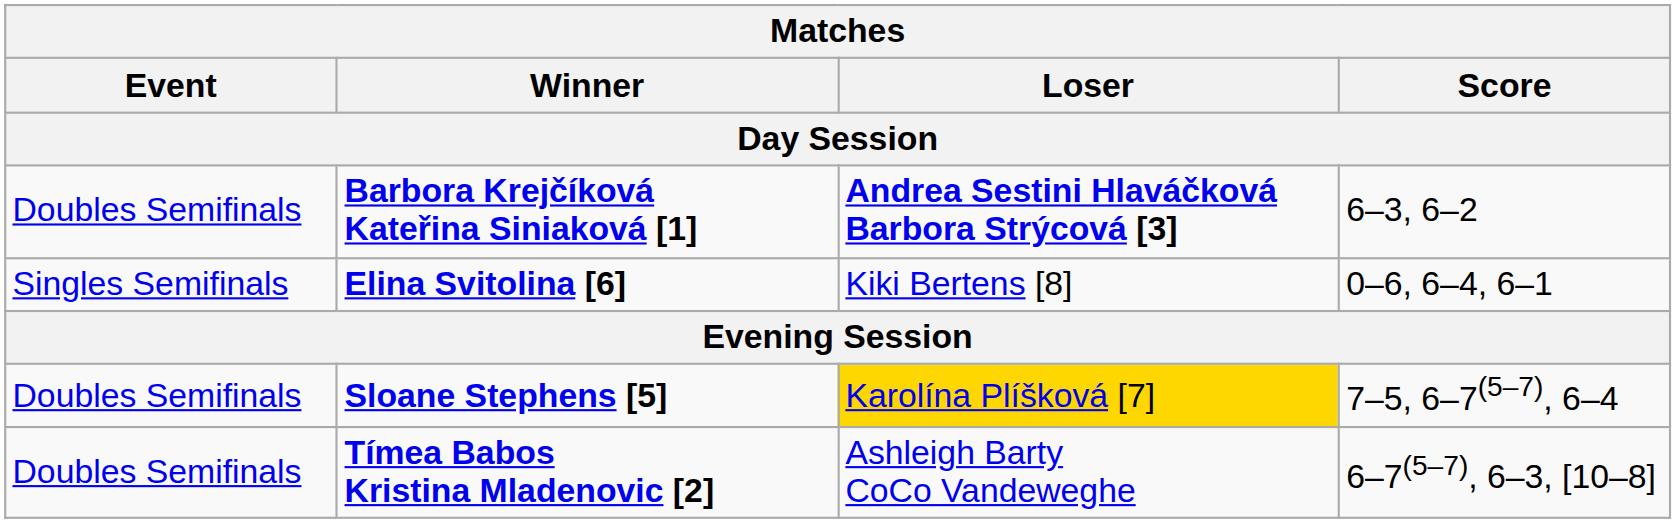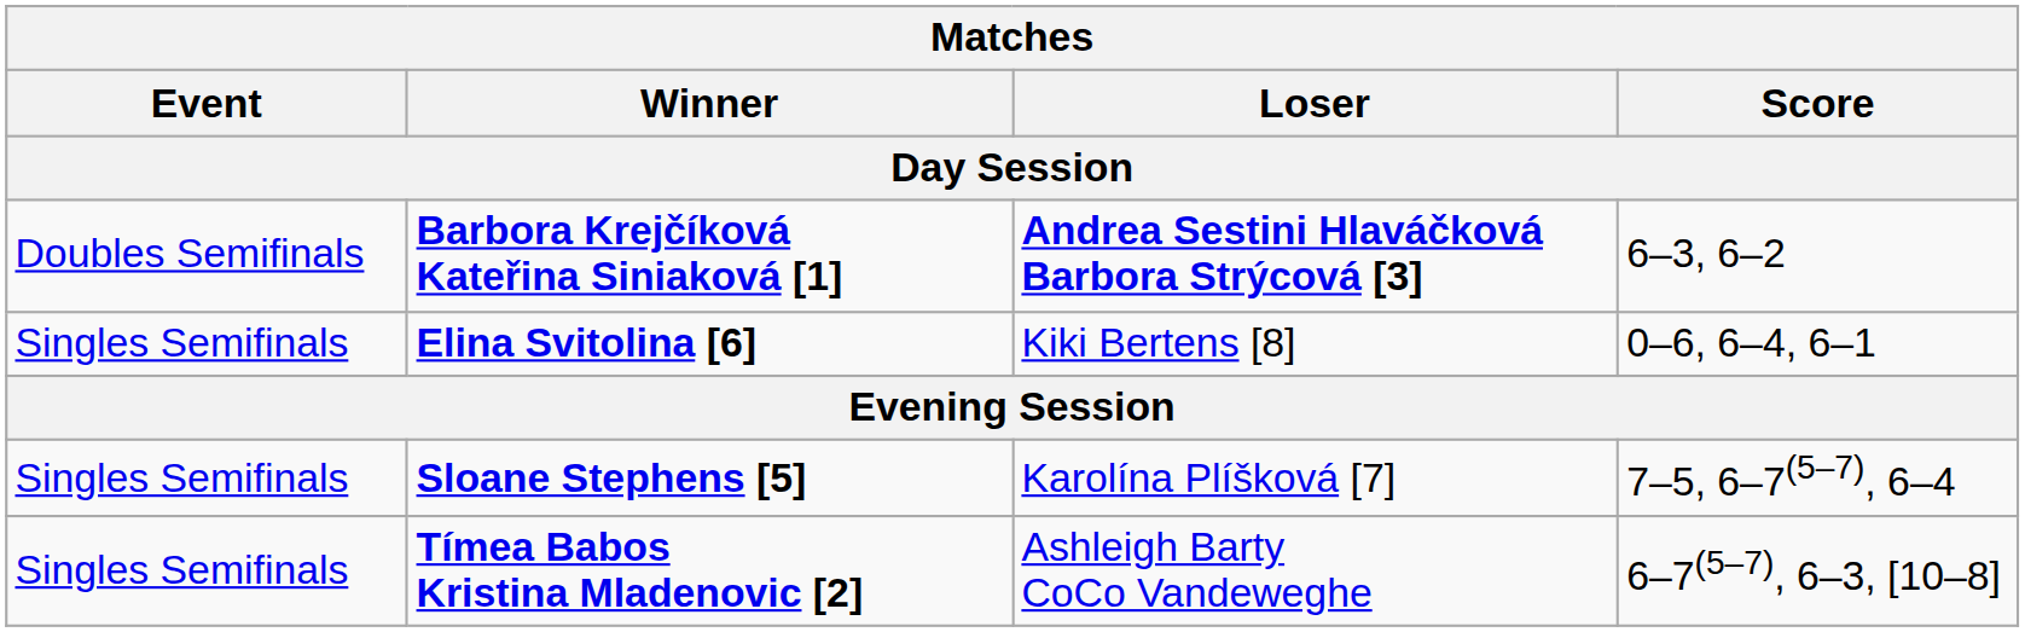Sloane Stephens [5] | Matches / Event: Doubles Semifinals -> Singles Semifinals
Sloane Stephens [5] | Matches / Loser: gold background -> no background
Tímea Babos Kristina Mladenovic [2] | Matches / Event: Doubles Semifinals -> Singles Semifinals
